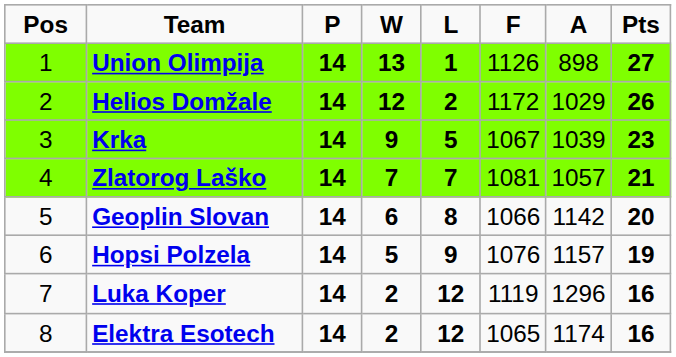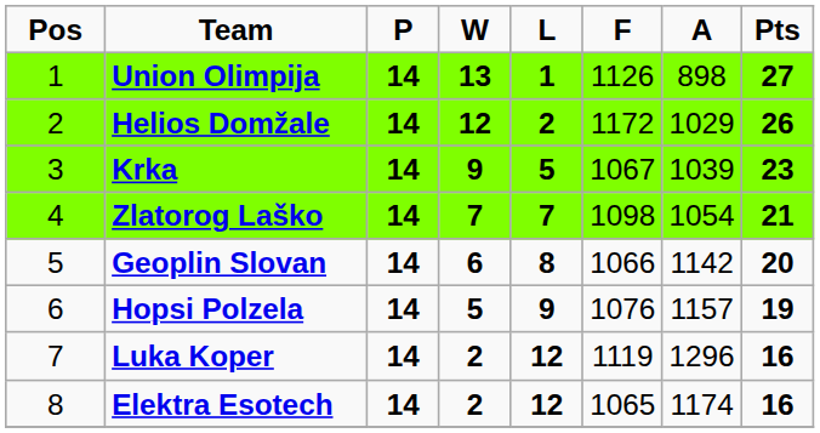Zlatorog Laško | F: 1081 -> 1098
Zlatorog Laško | A: 1057 -> 1054
